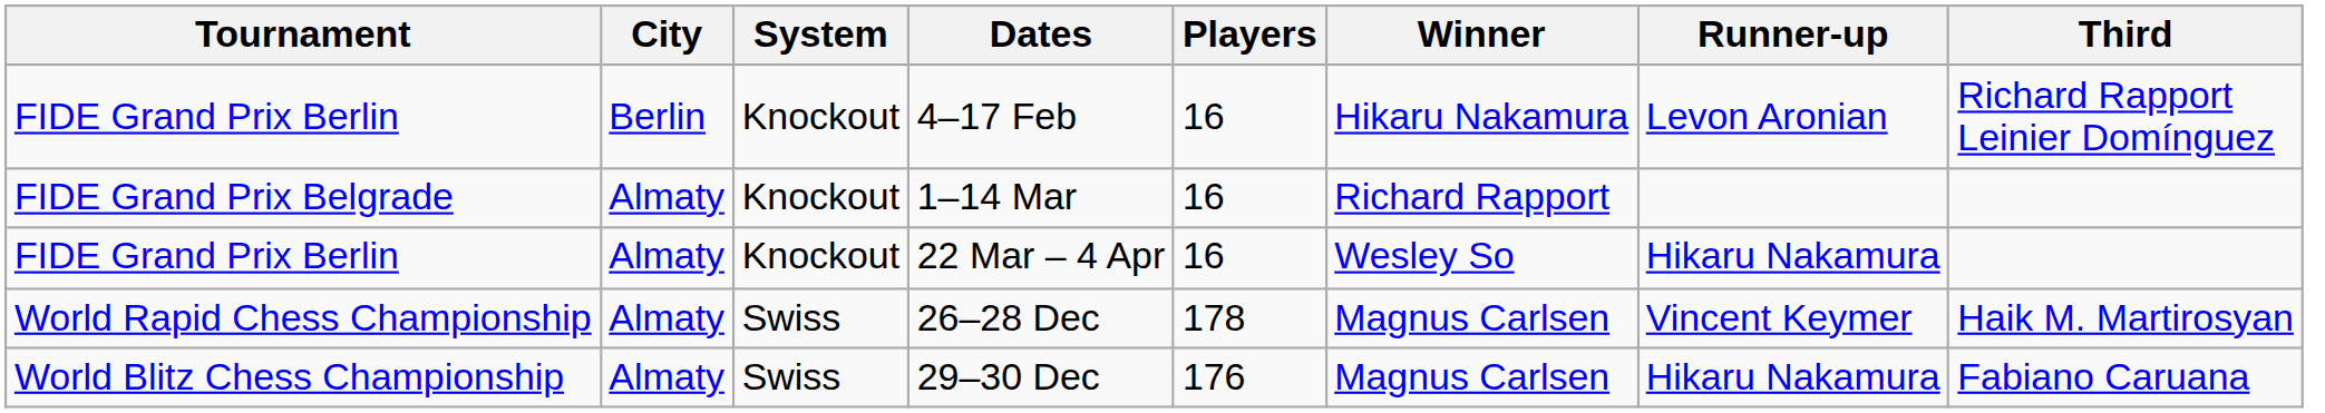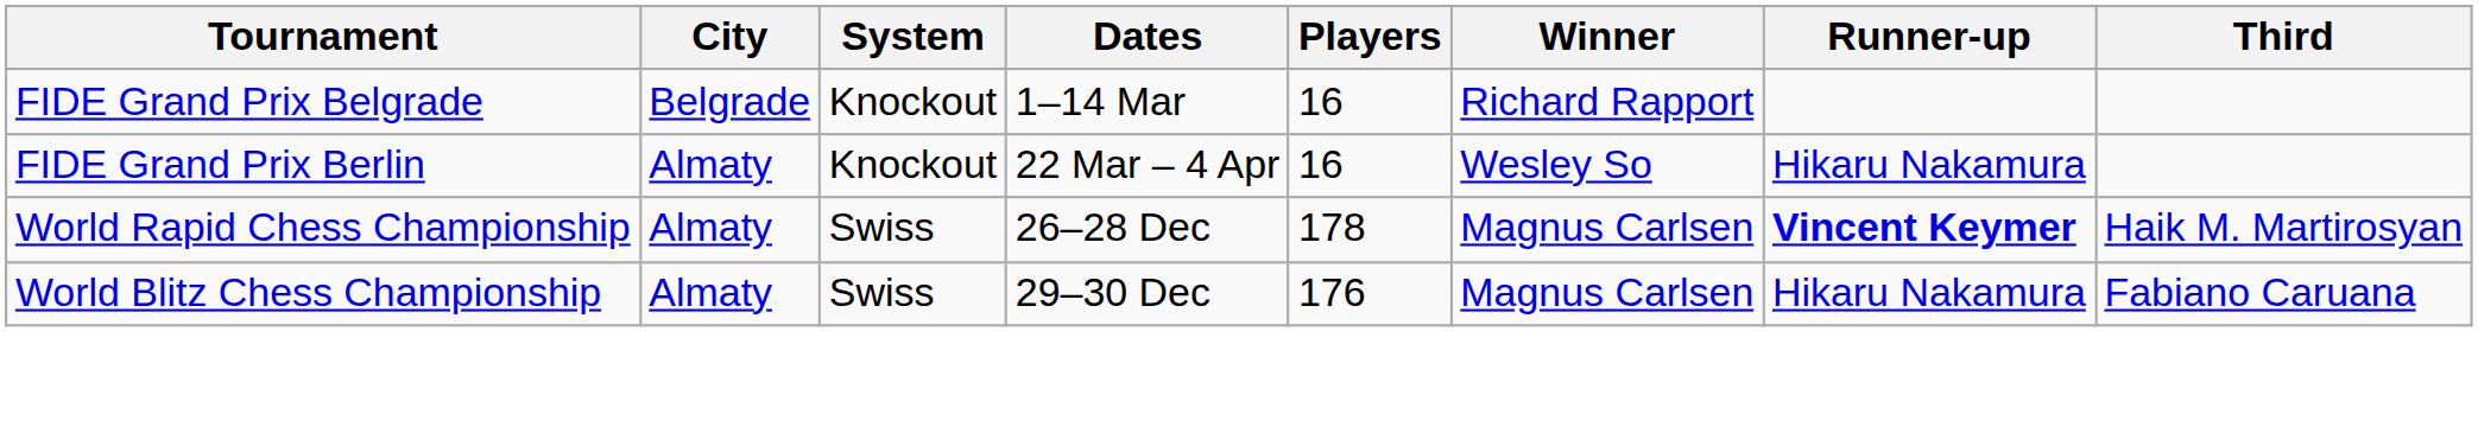- row: FIDE Grand Prix Berlin | Berlin | Knockout | 4–17 Feb | 16 | Hikaru Nakamura | Levon Aronian | Richard Rapport Leinier Domínguez
1–14 Mar | City: Almaty -> Belgrade
26–28 Dec | Runner-up: normal -> bold
